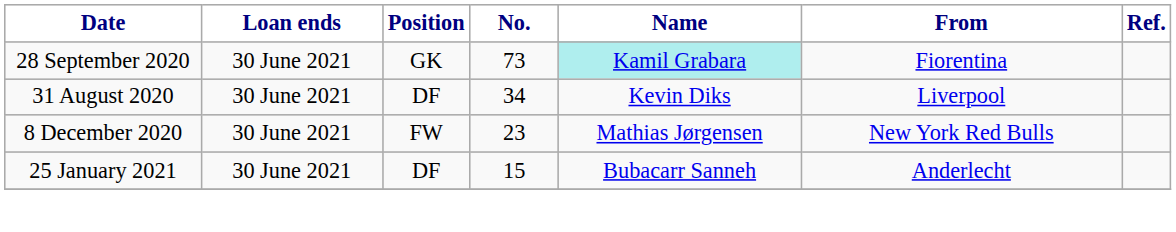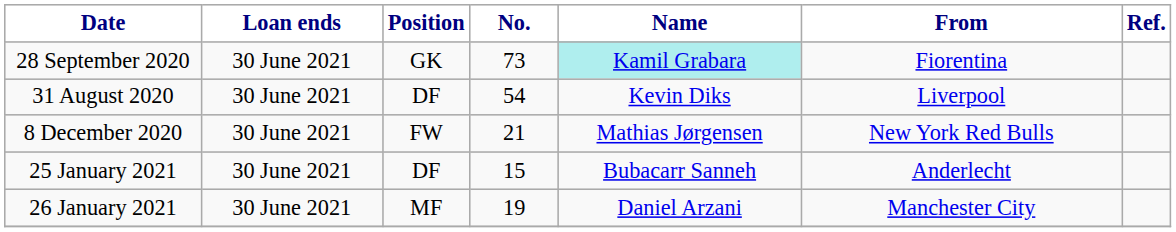31 August 2020 | No.: 34 -> 54
8 December 2020 | No.: 23 -> 21
+ row: 26 January 2021 | 30 June 2021 | MF | 19 | Daniel Arzani | Manchester City
